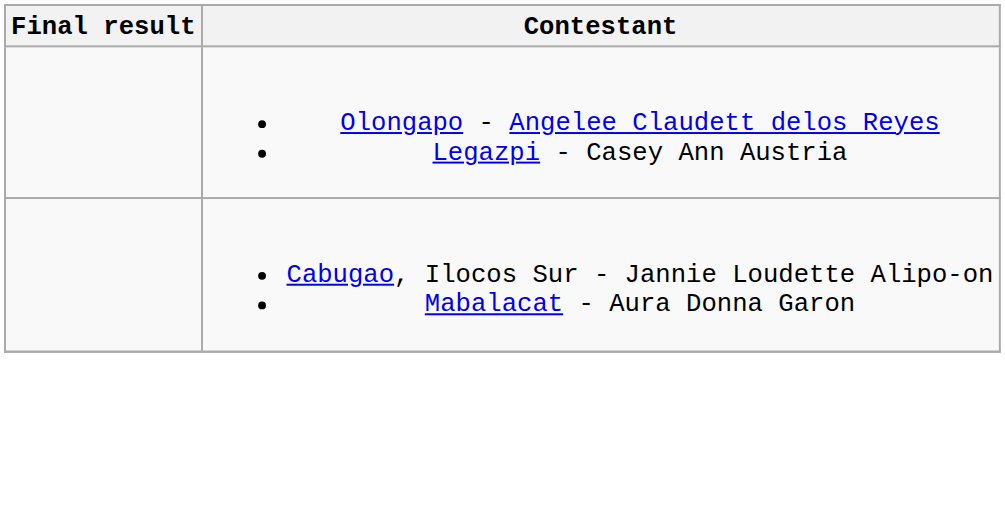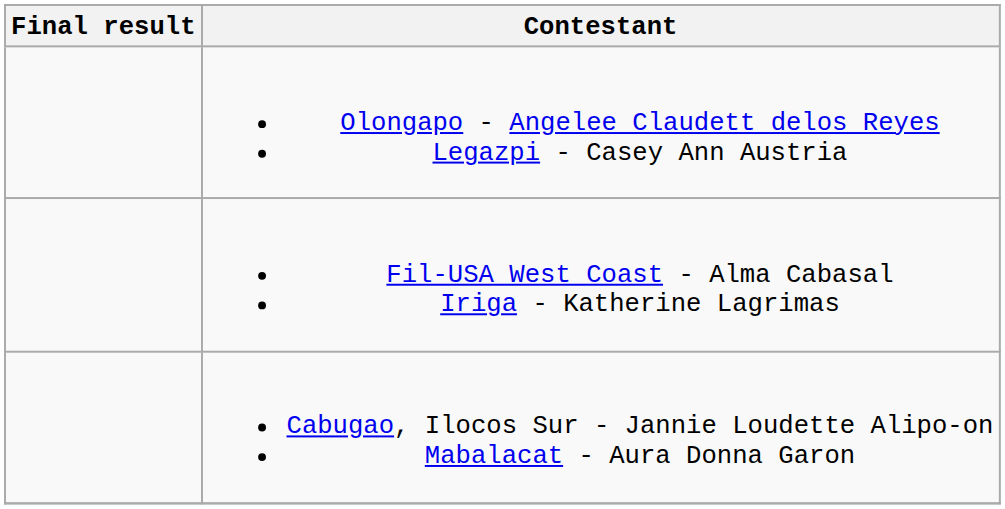+ row: Fil-USA West Coast - Alma Cabasal Iriga - Katherine Lagrimas
